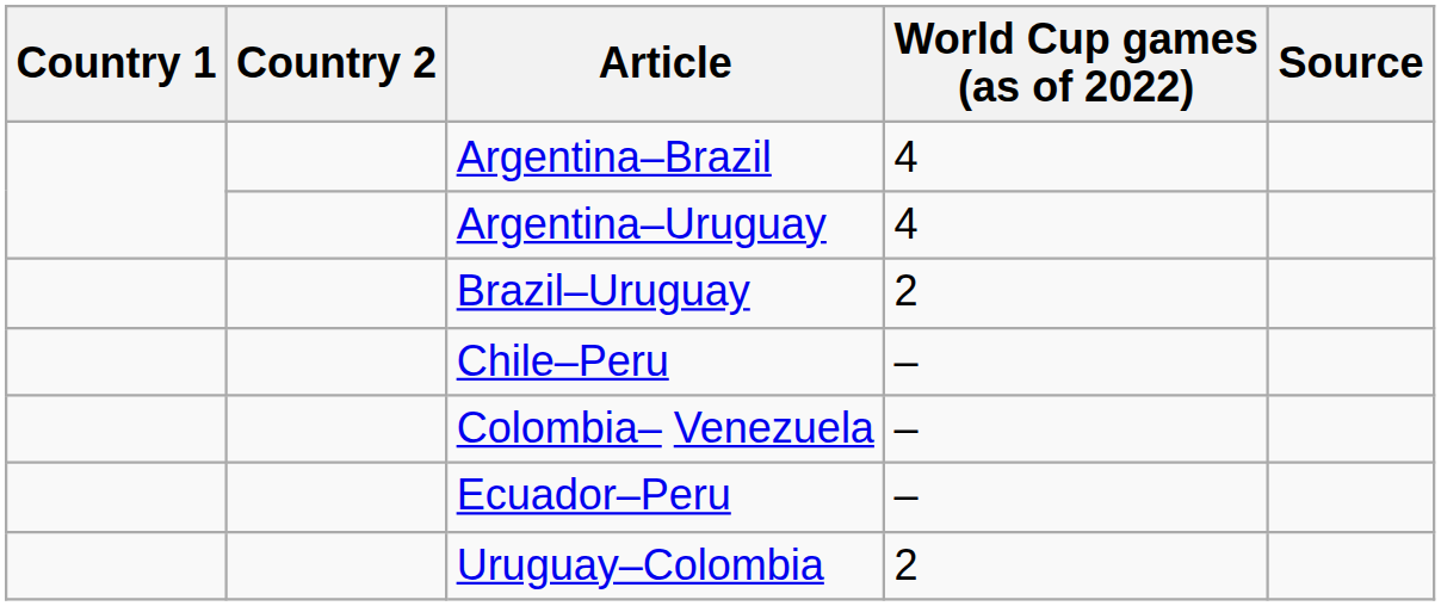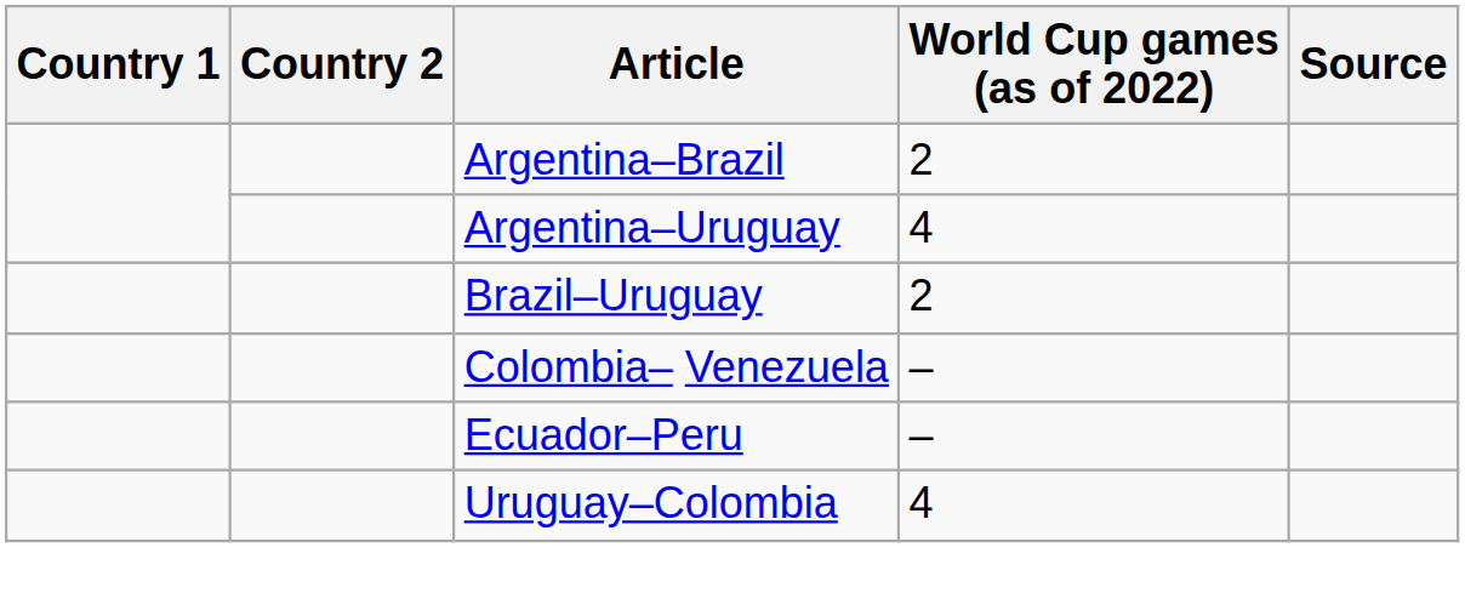Argentina–Brazil | World Cup games (as of 2022): 4 -> 2
- row: Chile–Peru | –
Uruguay–Colombia | World Cup games (as of 2022): 2 -> 4
